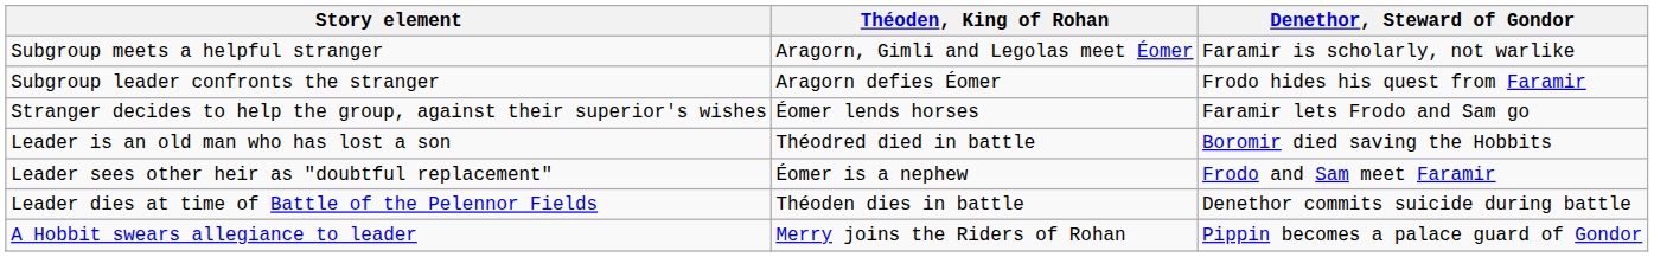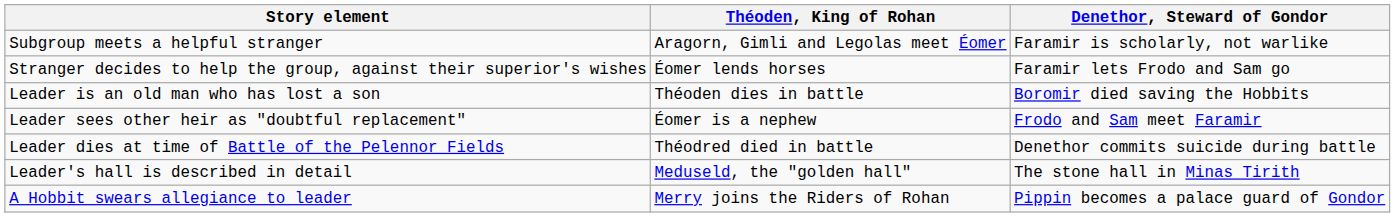- row: Subgroup leader confronts the stranger | Aragorn defies Éomer | Frodo hides his quest from Faramir
Leader is an old man who has lost a son | Théoden, King of Rohan: Théodred died in battle -> Théoden dies in battle
Leader dies at time of Battle of the Pelennor Fields | Théoden, King of Rohan: Théoden dies in battle -> Théodred died in battle
+ row: Leader's hall is described in detail | Meduseld, the "golden hall" | The stone hall in Minas Tirith
